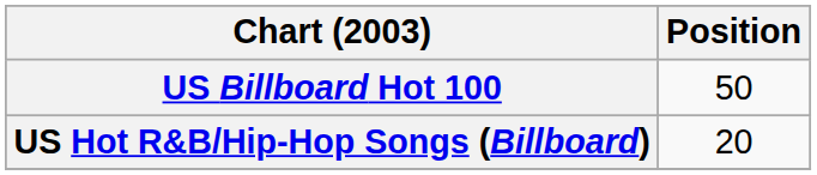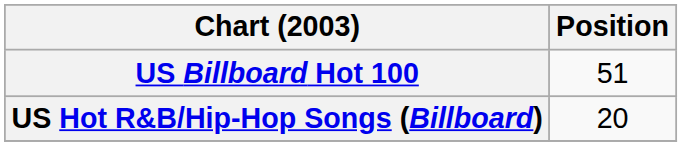US Billboard Hot 100 | Position: 50 -> 51
